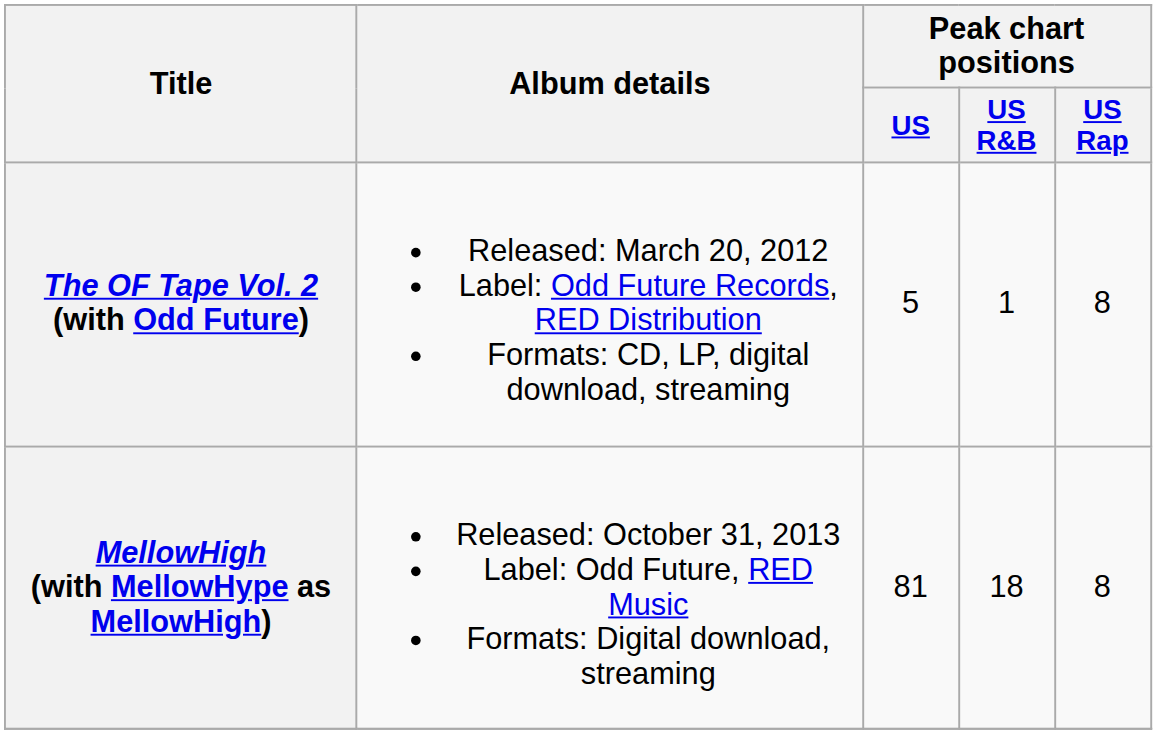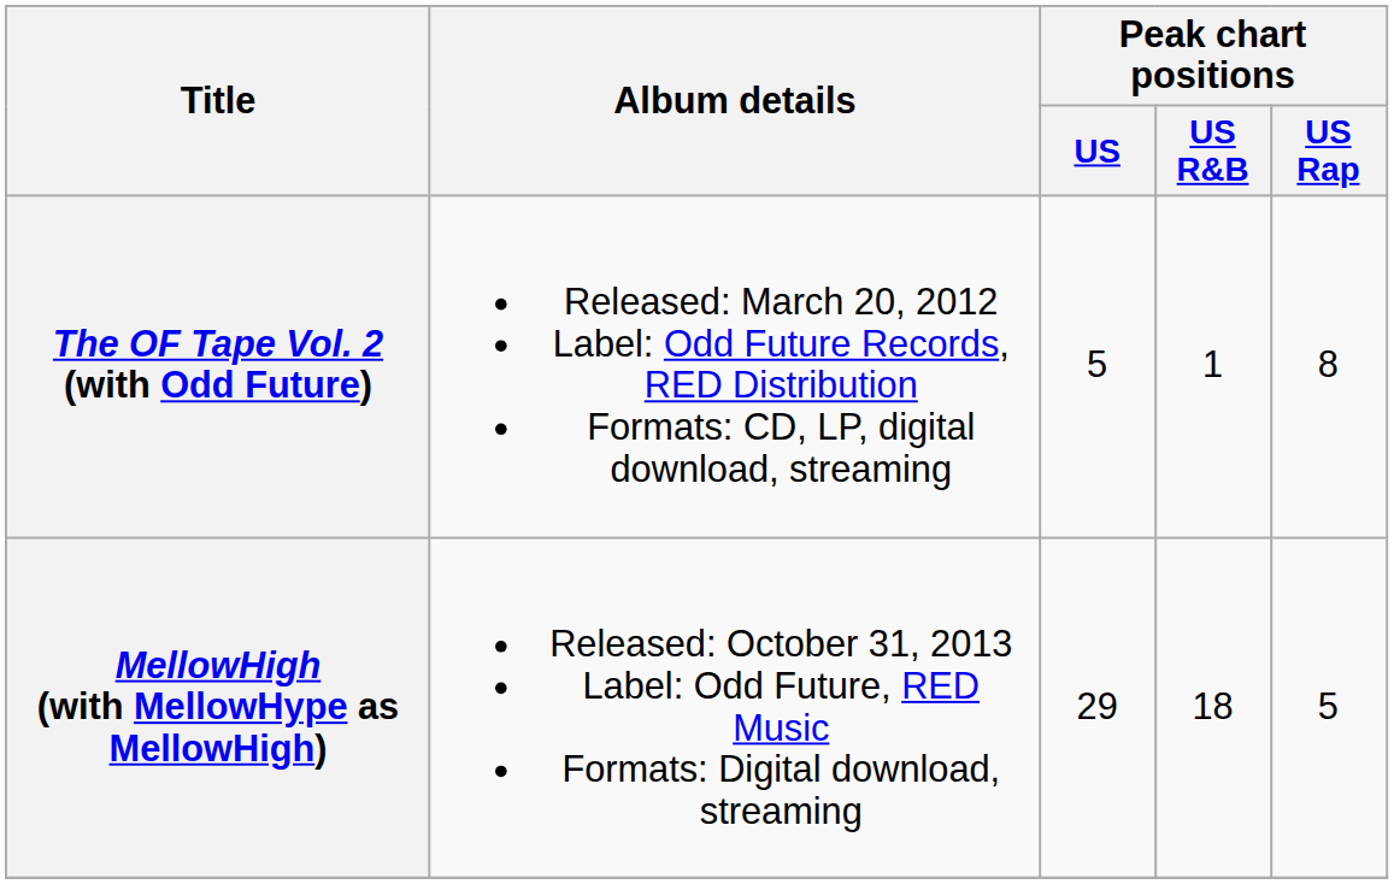MellowHigh (with MellowHype as MellowHigh) | Peak chart positions / US: 81 -> 29
MellowHigh (with MellowHype as MellowHigh) | Peak chart positions / US Rap: 8 -> 5
